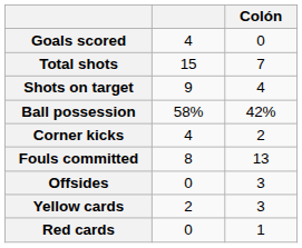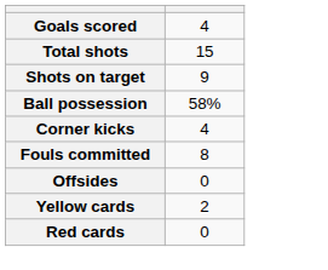- column: Colón | 0 | 7 | 4 | 42% | 2 | 13 | 3 | 3 | 1
